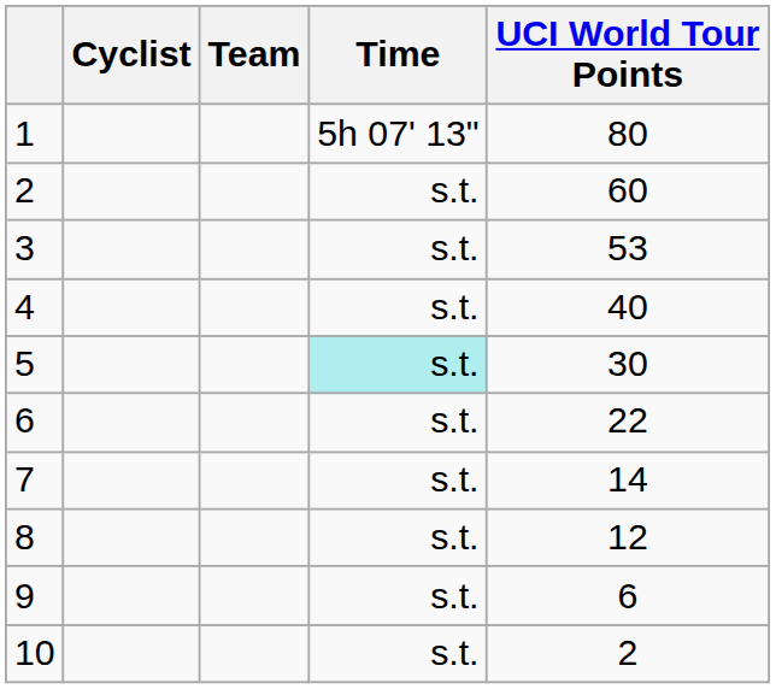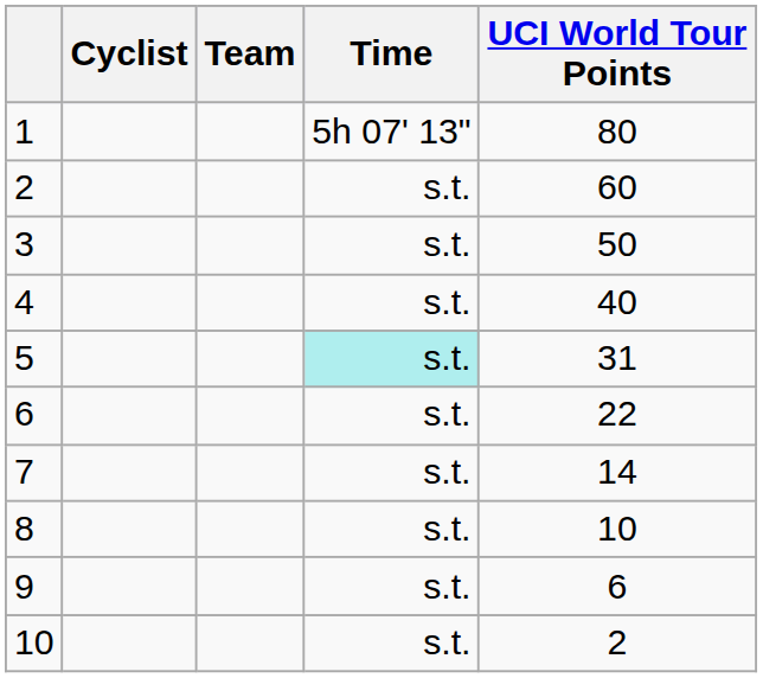3 | UCI World Tour Points: 53 -> 50
5 | UCI World Tour Points: 30 -> 31
8 | UCI World Tour Points: 12 -> 10
